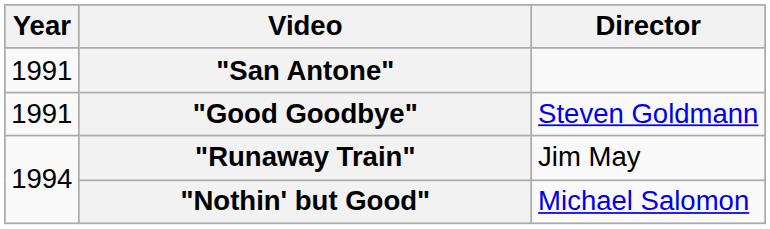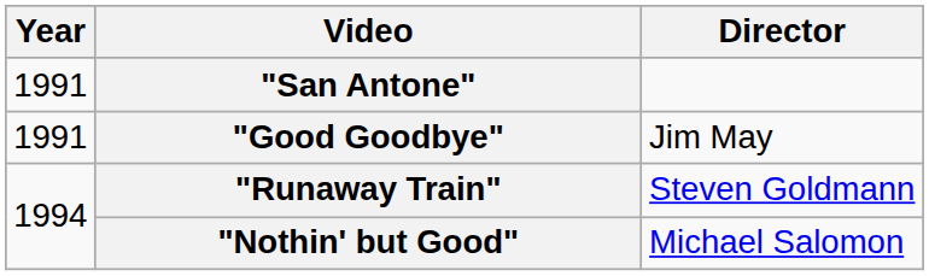"Good Goodbye" | Director: Steven Goldmann -> Jim May
"Runaway Train" | Director: Jim May -> Steven Goldmann
